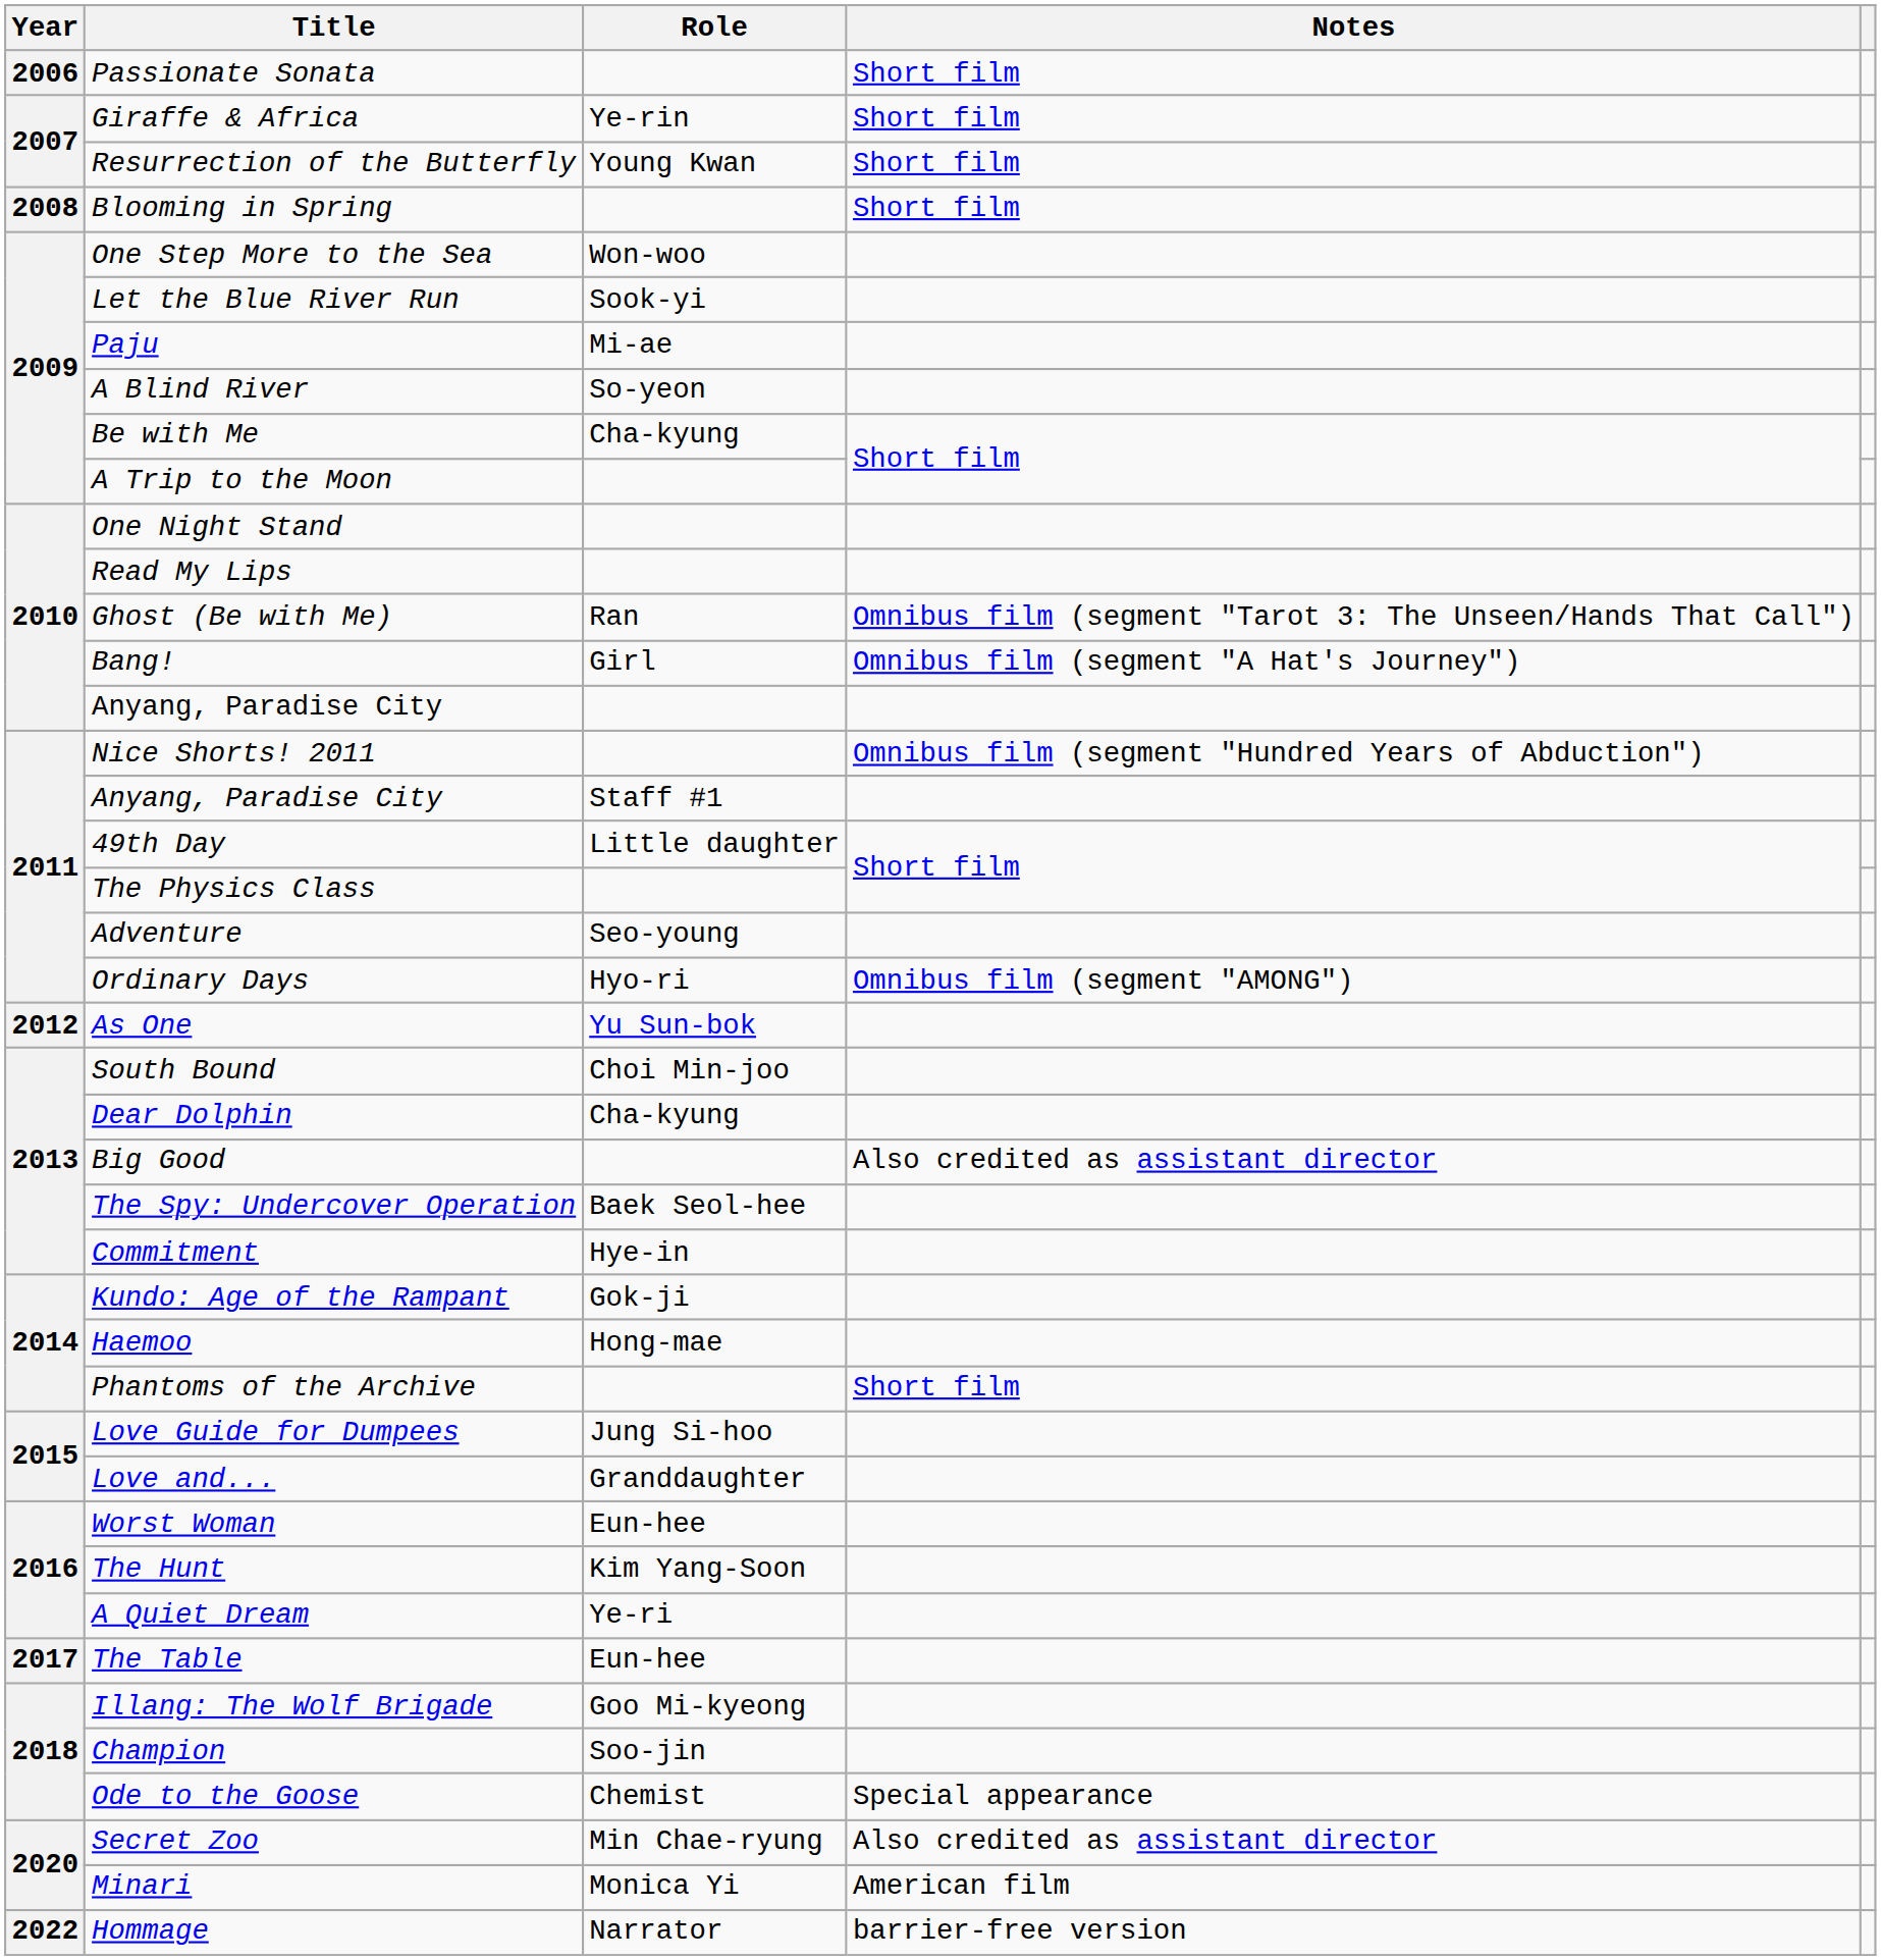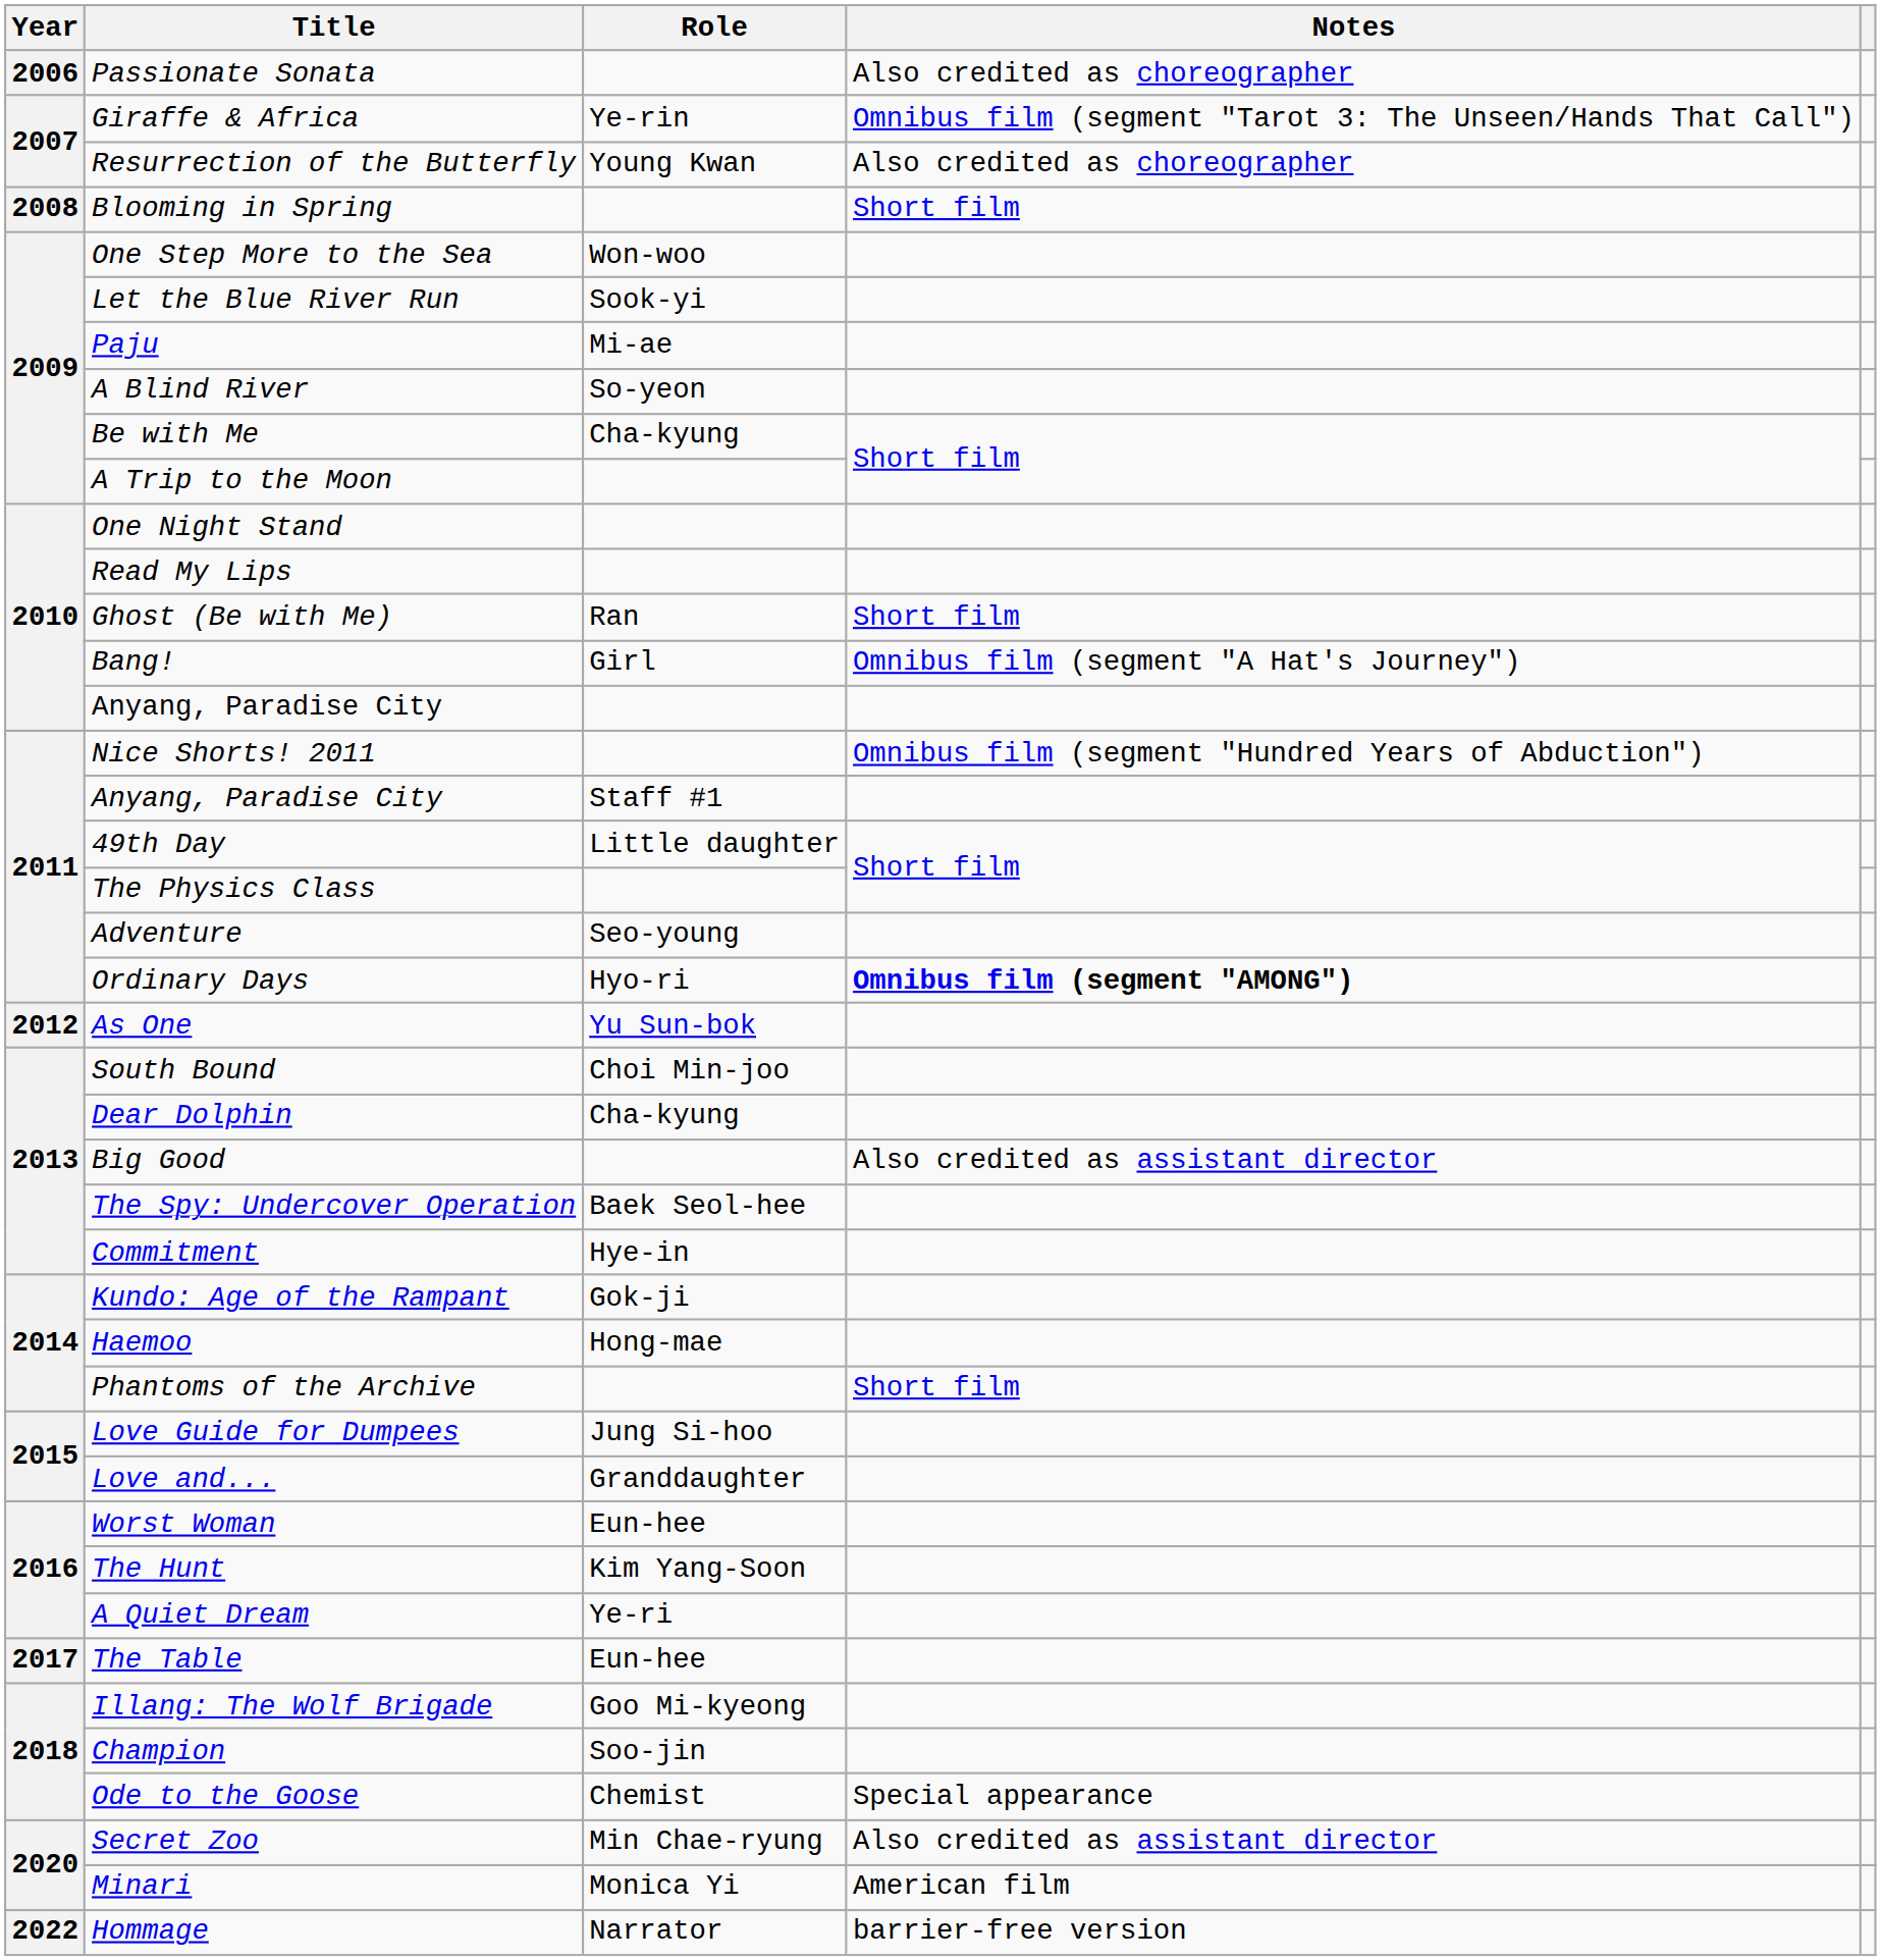Passionate Sonata | Notes: Short film -> Also credited as choreographer
Giraffe & Africa | Notes: Short film -> Omnibus film (segment "Tarot 3: The Unseen/Hands That Call")
Resurrection of the Butterfly | Notes: Short film -> Also credited as choreographer
Ghost (Be with Me) | Notes: Omnibus film (segment "Tarot 3: The Unseen/Hands That Call") -> Short film
Ordinary Days | Notes: normal -> bold
